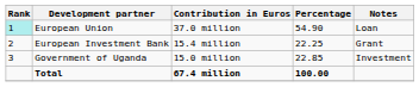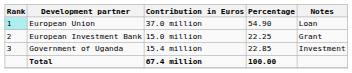European Investment Bank | Contribution in Euros: 15.4 million -> 15.0 million
Government of Uganda | Contribution in Euros: 15.0 million -> 15.4 million
